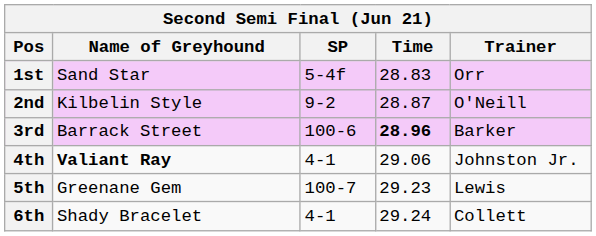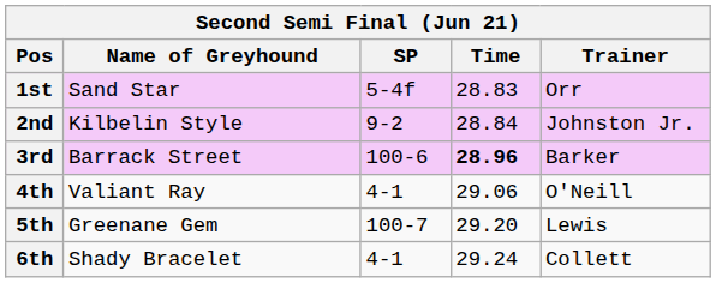2nd | Time: 28.87 -> 28.84
2nd | Trainer: O'Neill -> Johnston Jr.
4th | Name of Greyhound: bold -> normal
4th | Trainer: Johnston Jr. -> O'Neill
5th | Time: 29.23 -> 29.20
